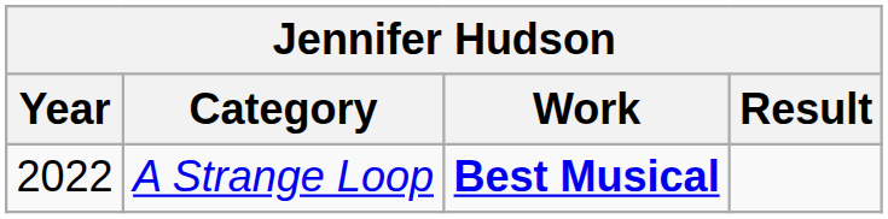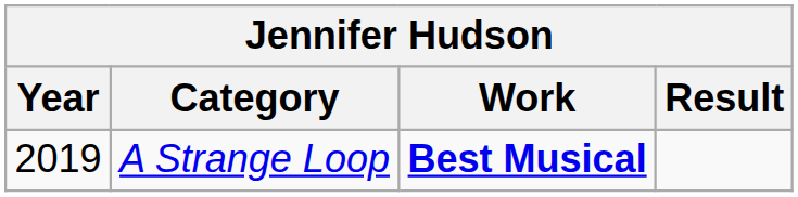A Strange Loop | Year: 2022 -> 2019
